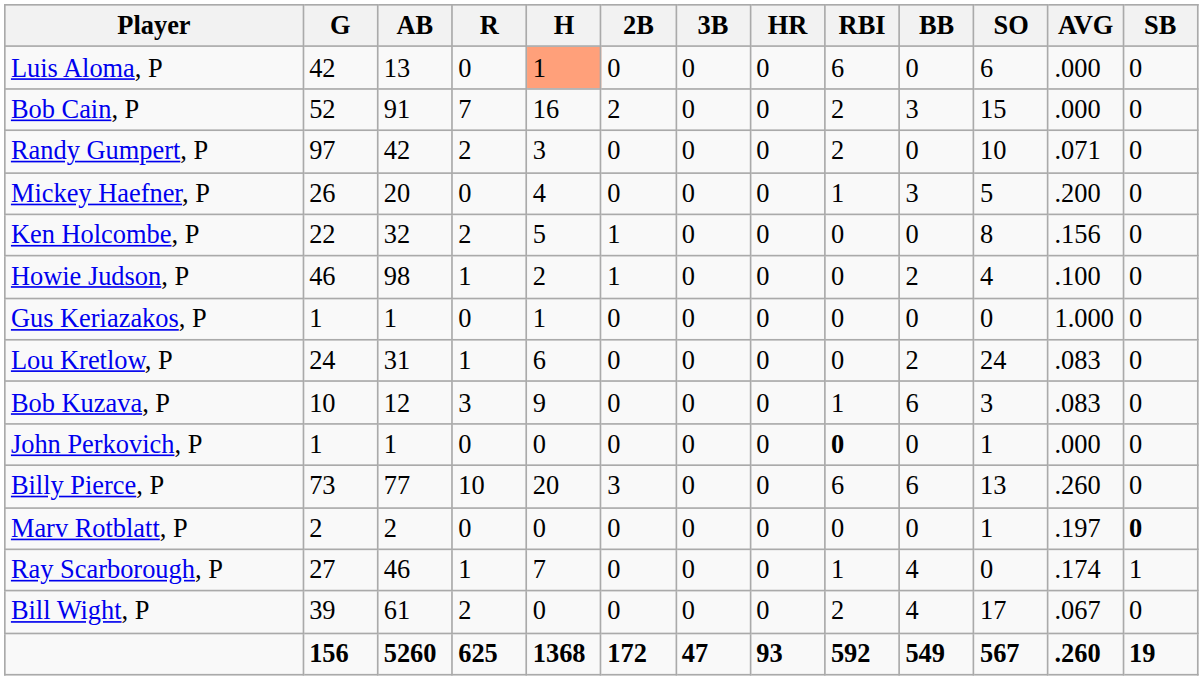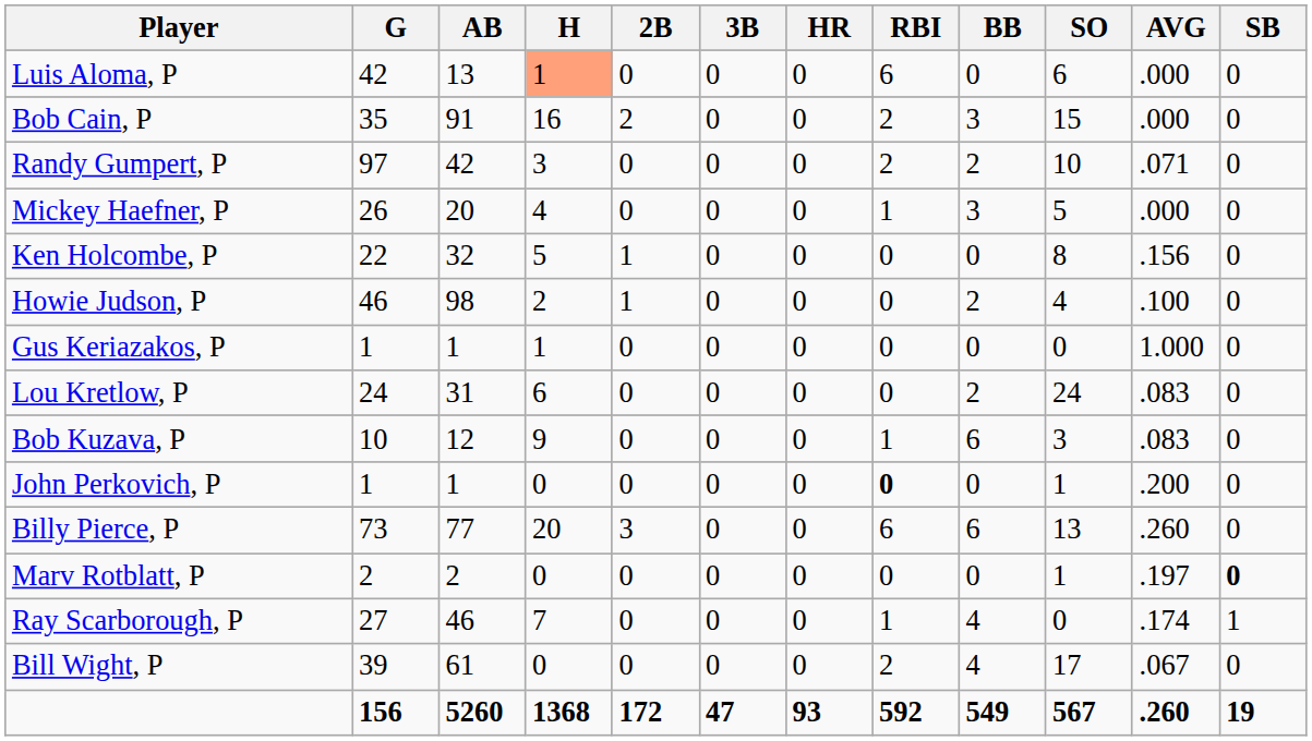- column: R | 0 | 7 | 2 | 0 | 2 | 1 | 0 | 1 | 3 | 0 | 10 | 0 | 1 | 2 | 625
Bob Cain, P | G: 52 -> 35
Randy Gumpert, P | BB: 0 -> 2
Mickey Haefner, P | AVG: .200 -> .000
John Perkovich, P | AVG: .000 -> .200
